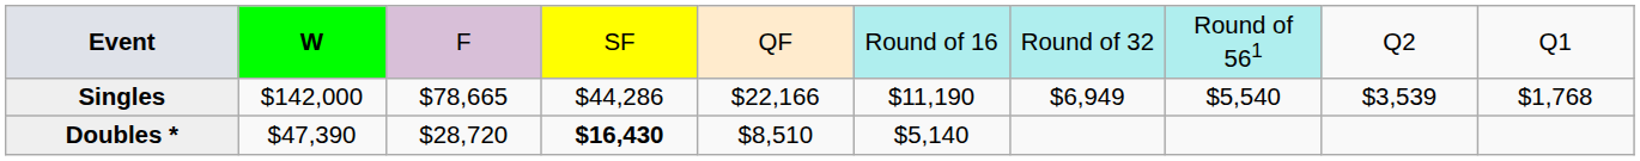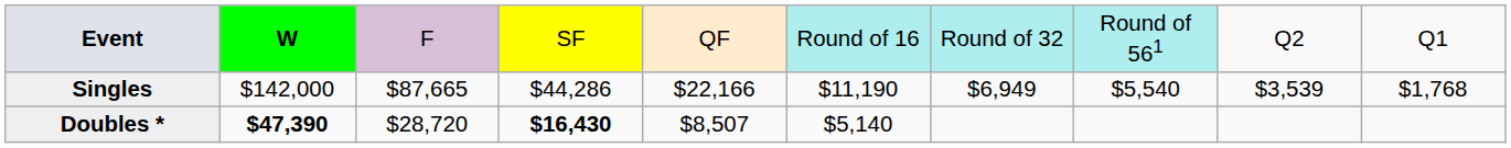Singles | column 3: $78,665 -> $87,665
Doubles * | column 2: normal -> bold
Doubles * | column 5: $8,510 -> $8,507
